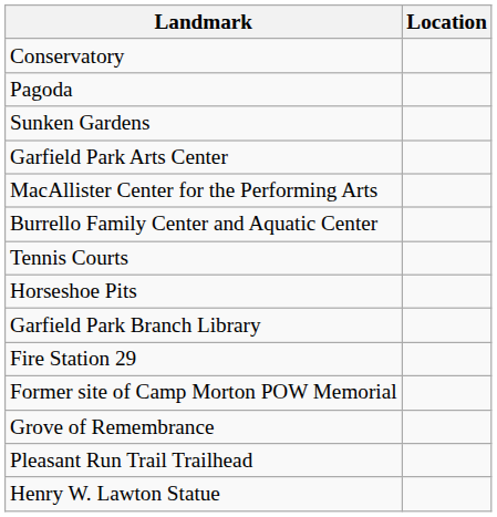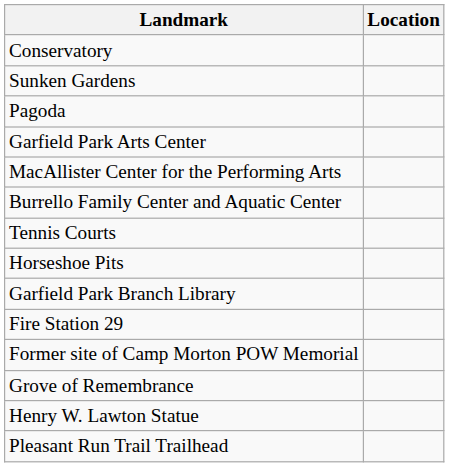rows swapped: Sunken Gardens <-> Pagoda
rows swapped: Henry W. Lawton Statue <-> Pleasant Run Trail Trailhead
